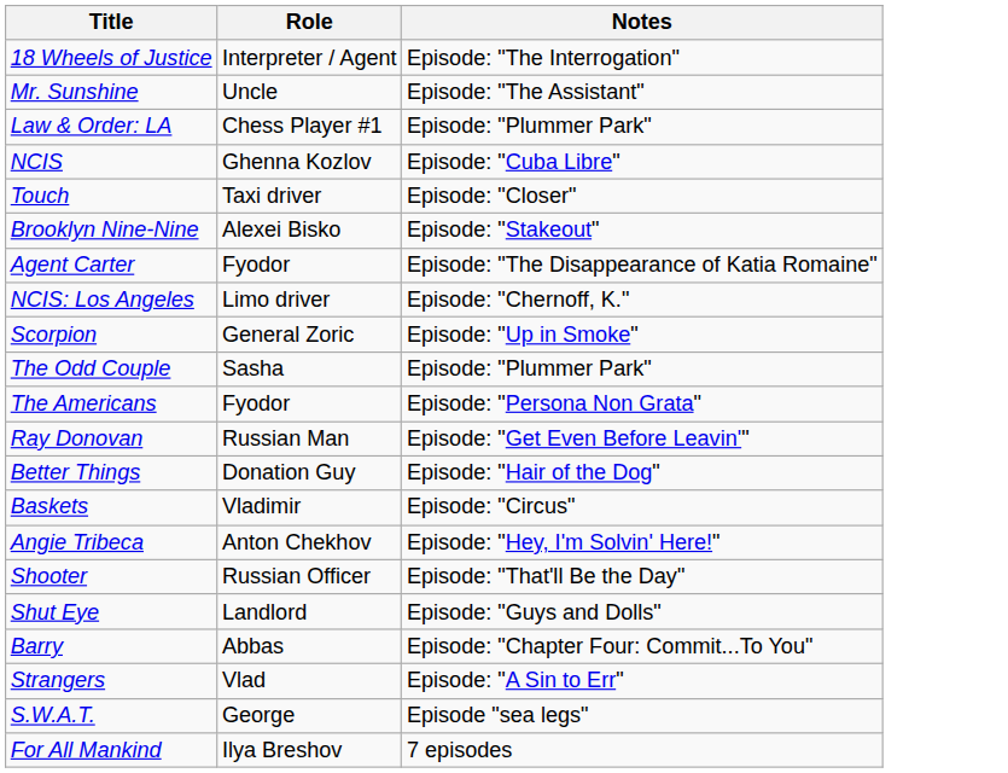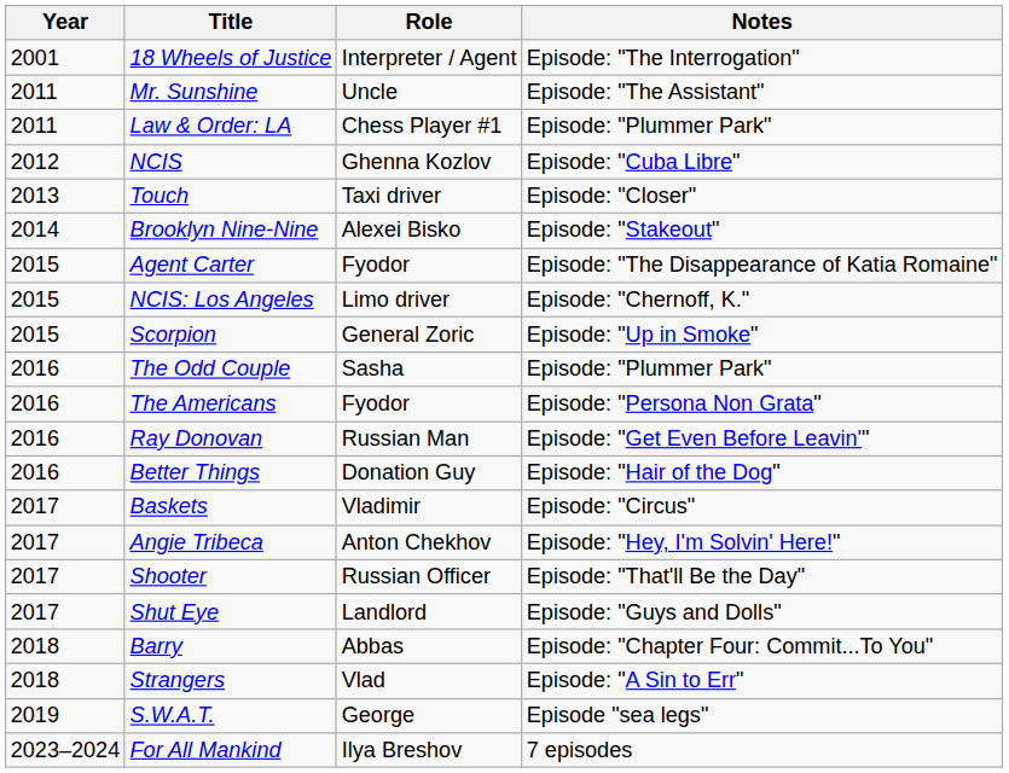+ column: Year | 2001 | 2011 | 2011 | 2012 | 2013 | 2014 | 2015 | 2015 | 2015 | 2016 | 2016 | 2016 | 2016 | 2017 | 2017 | 2017 | 2017 | 2018 | 2018 | 2019 | 2023–2024
